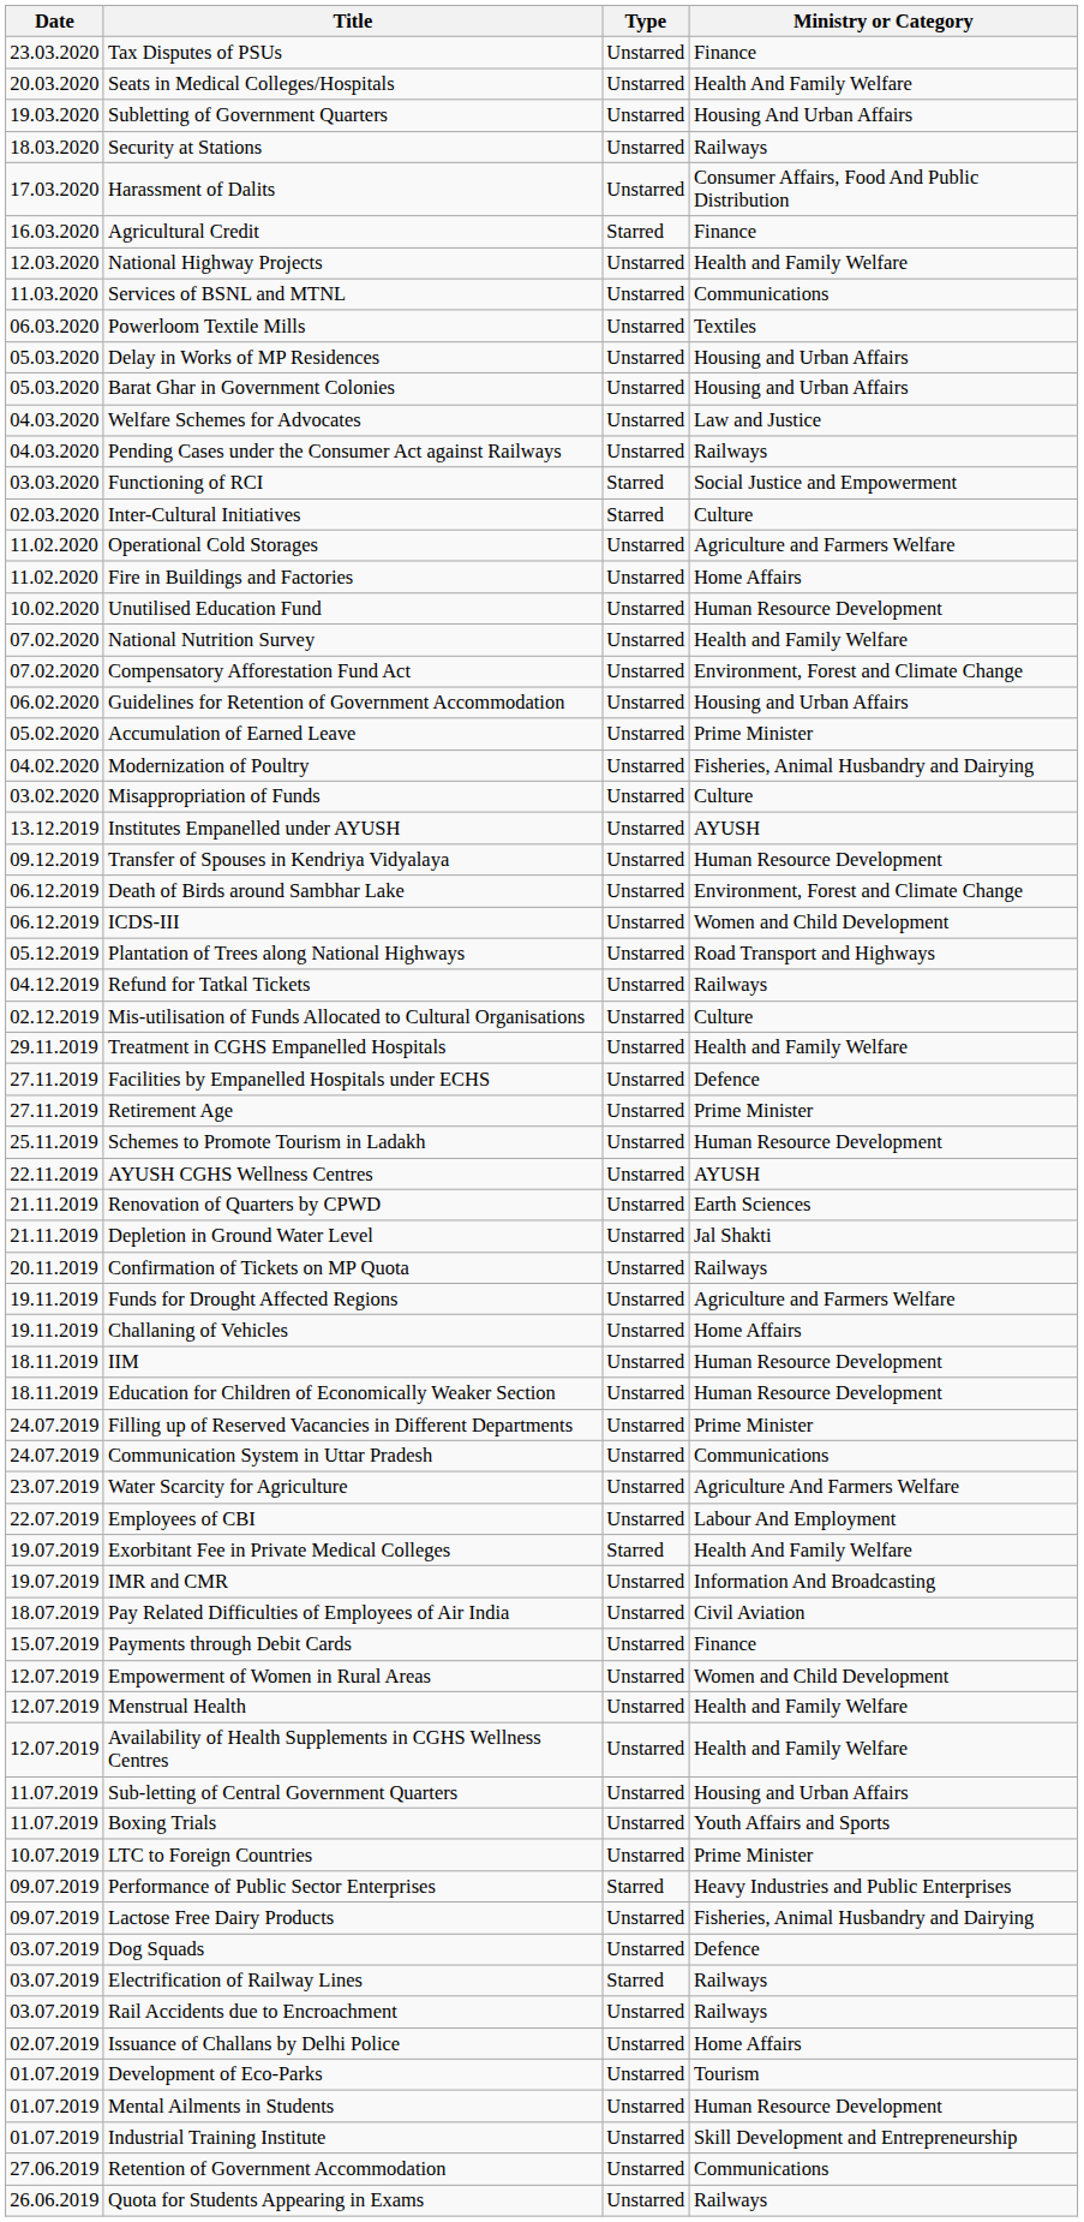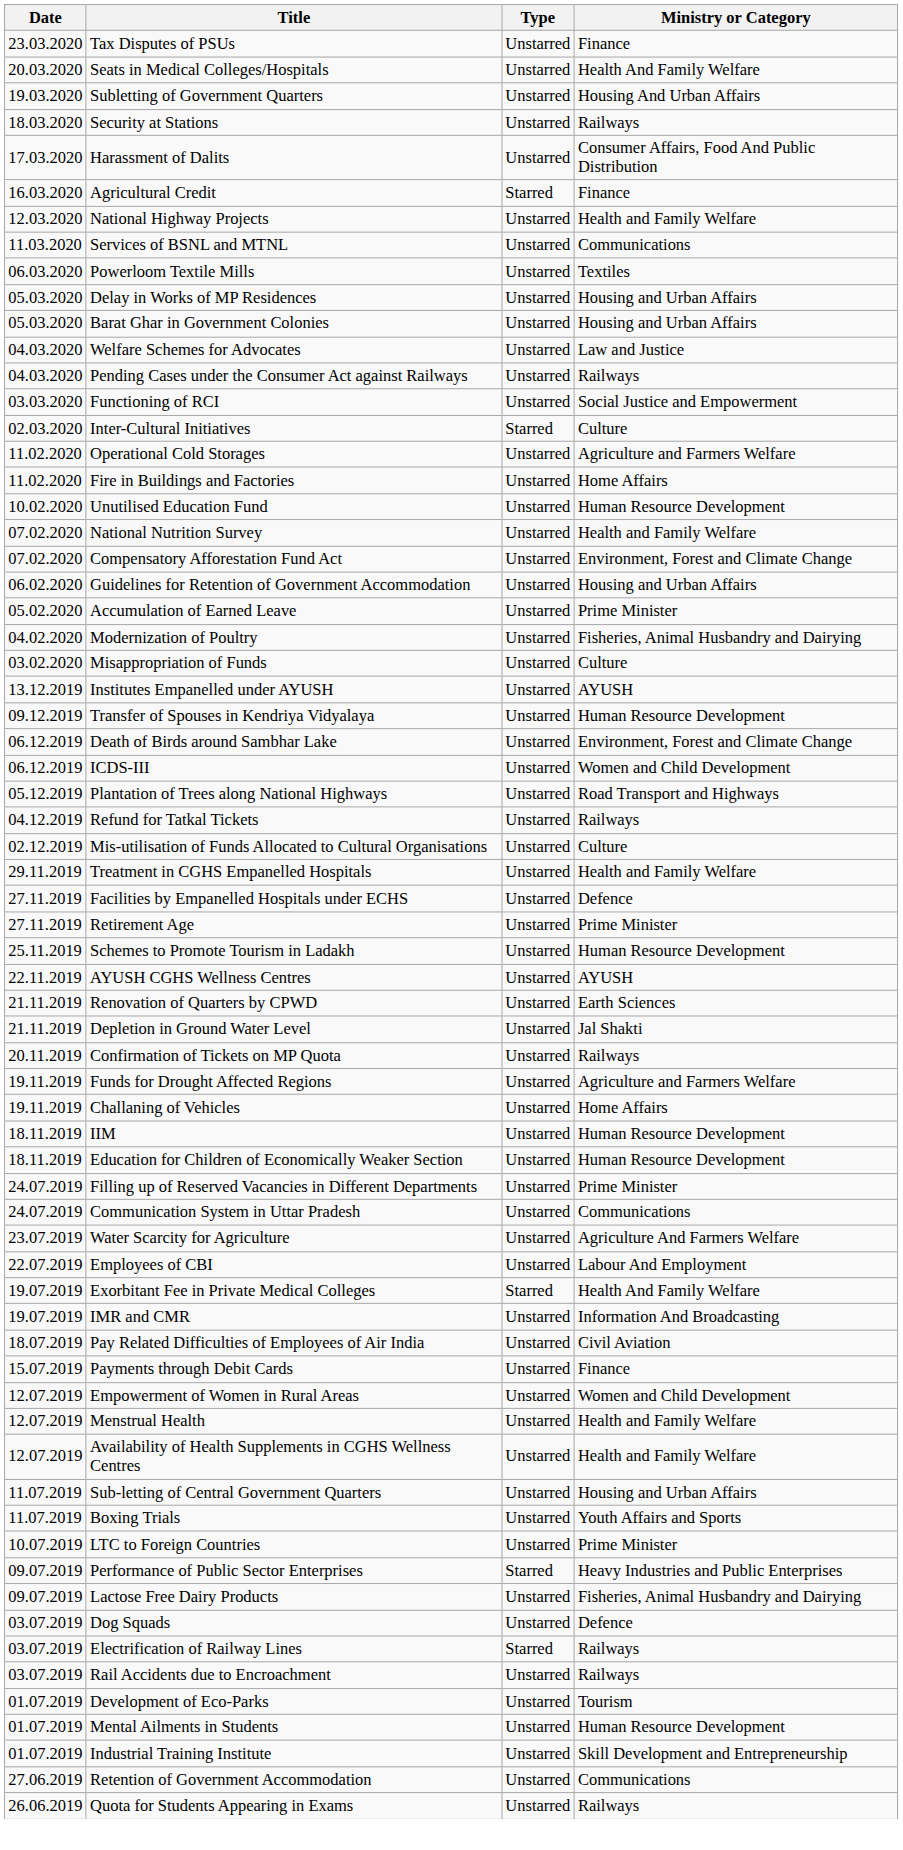Functioning of RCI | Type: Starred -> Unstarred
- row: 02.07.2019 | Issuance of Challans by Delhi Police | Unstarred | Home Affairs
